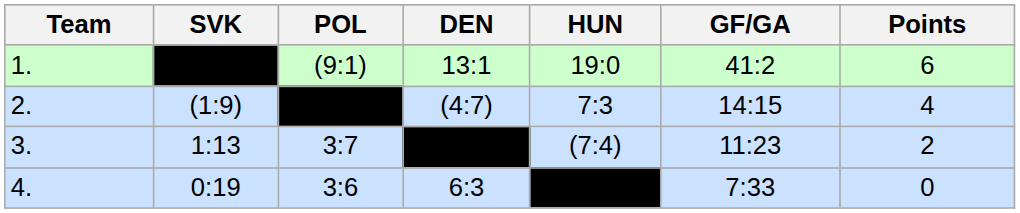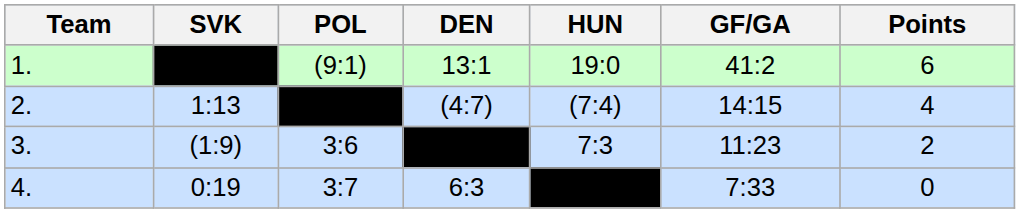2. | SVK: (1:9) -> 1:13
2. | HUN: 7:3 -> (7:4)
3. | SVK: 1:13 -> (1:9)
3. | POL: 3:7 -> 3:6
3. | HUN: (7:4) -> 7:3
4. | POL: 3:6 -> 3:7
